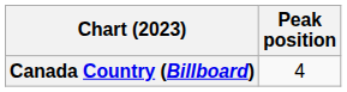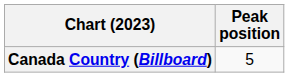Canada Country (Billboard) | Peak position: 4 -> 5
